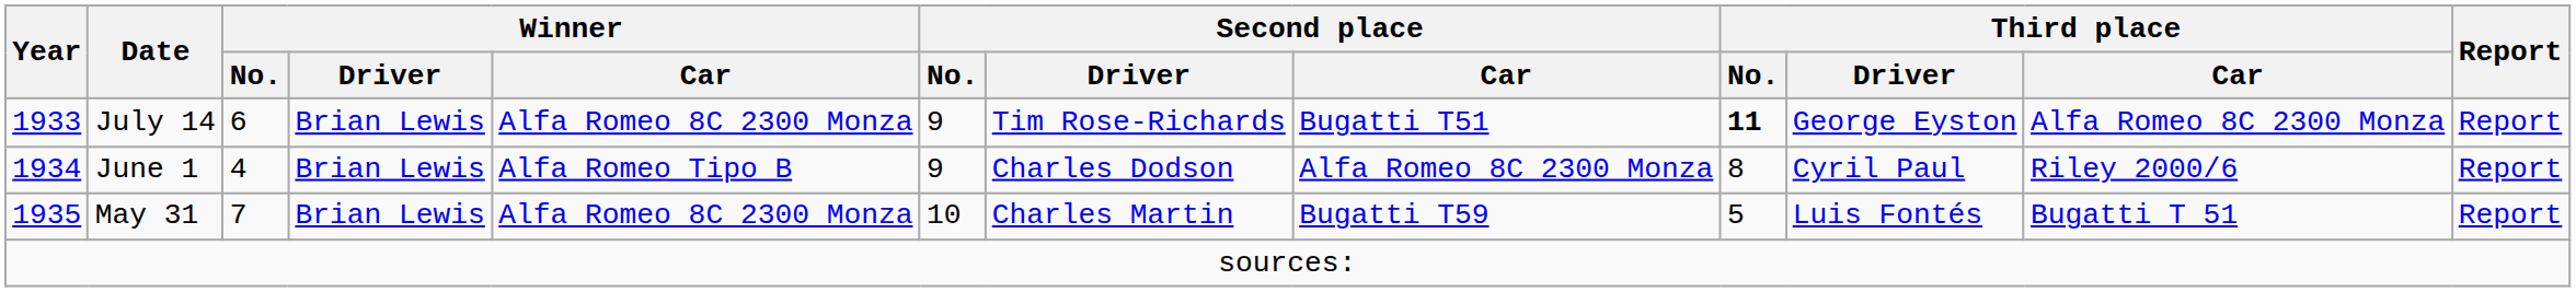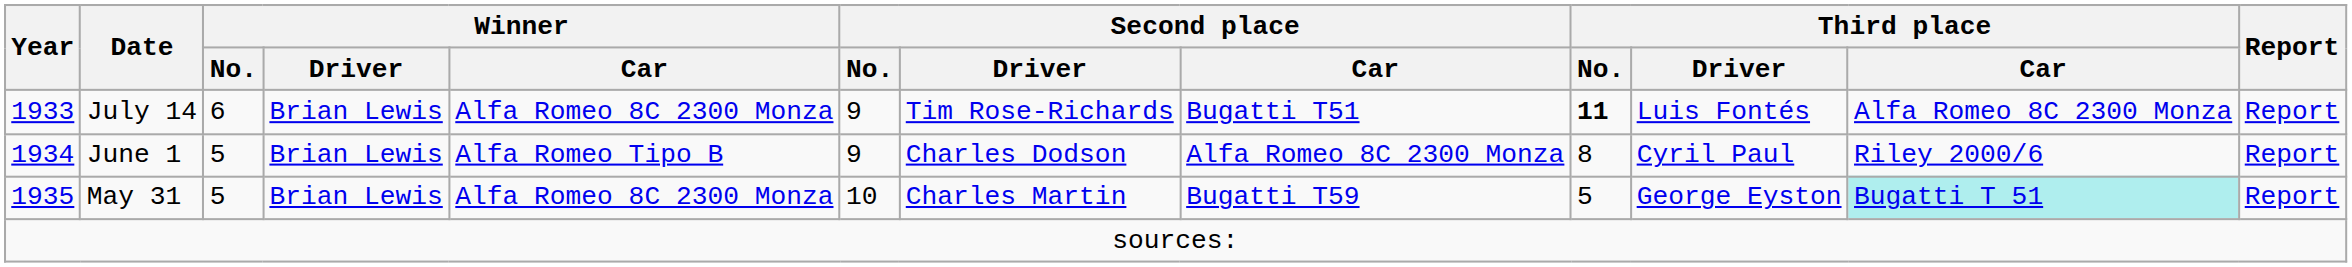July 14 | Third place / Driver: George Eyston -> Luis Fontés
June 1 | Winner / No.: 4 -> 5
May 31 | Winner / No.: 7 -> 5
May 31 | Third place / Driver: Luis Fontés -> George Eyston
May 31 | Third place / Car: no background -> paleturquoise background
